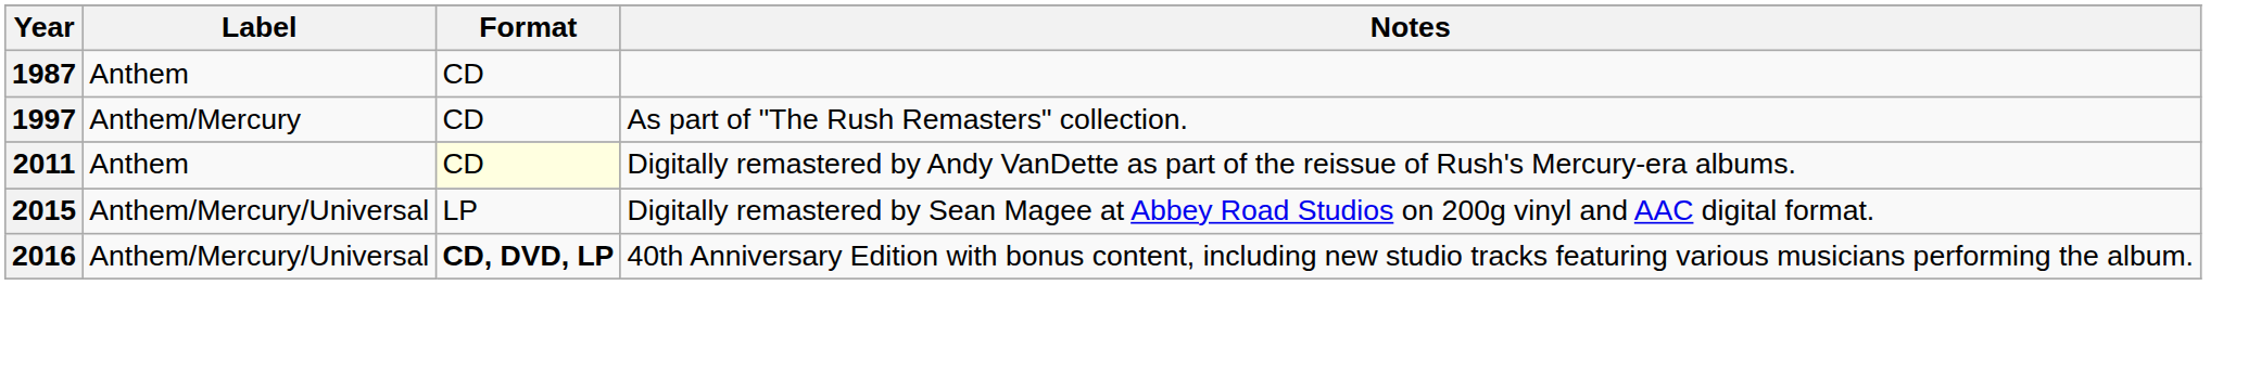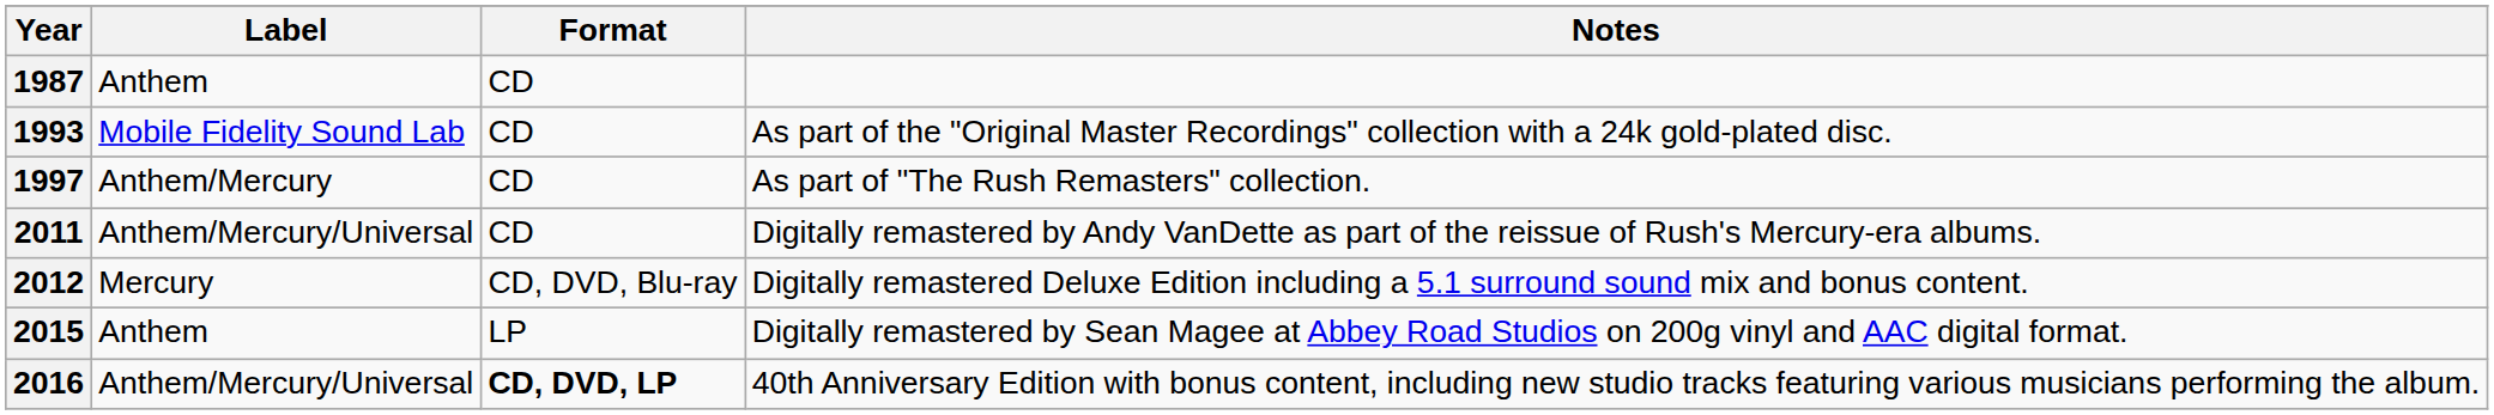+ row: 1993 | Mobile Fidelity Sound Lab | CD | As part of the "Original Master Recordings" collection with a 24k gold-plated disc.
2011 | Label: Anthem -> Anthem/Mercury/Universal
2011 | Format: lightyellow background -> no background
+ row: 2012 | Mercury | CD, DVD, Blu-ray | Digitally remastered Deluxe Edition including a 5.1 surround sound mix and bonus content.
2015 | Label: Anthem/Mercury/Universal -> Anthem
